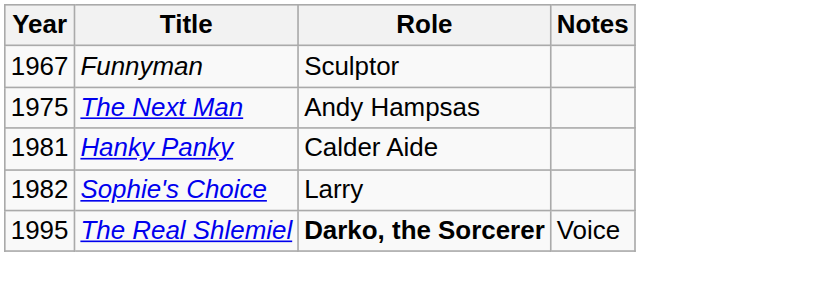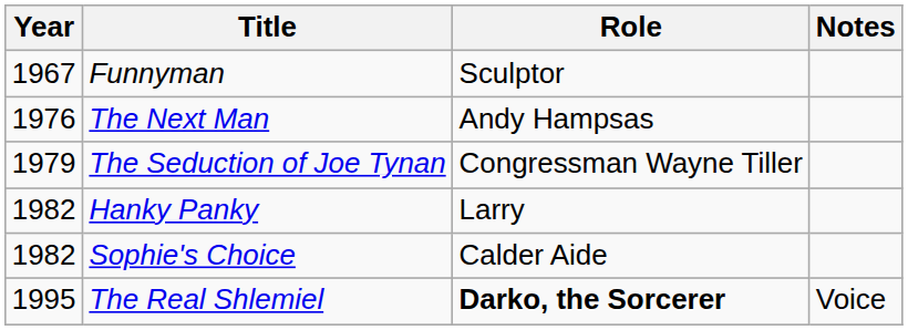The Next Man | Year: 1975 -> 1976
+ row: 1979 | The Seduction of Joe Tynan | Congressman Wayne Tiller
Hanky Panky | Year: 1981 -> 1982
Hanky Panky | Role: Calder Aide -> Larry
Sophie's Choice | Role: Larry -> Calder Aide
